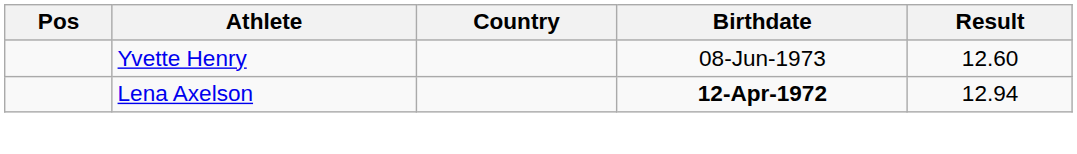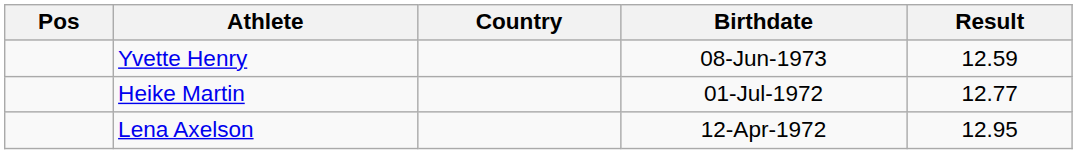Yvette Henry | Result: 12.60 -> 12.59
+ row: Heike Martin | 01-Jul-1972 | 12.77
Lena Axelson | Birthdate: bold -> normal
Lena Axelson | Result: 12.94 -> 12.95
